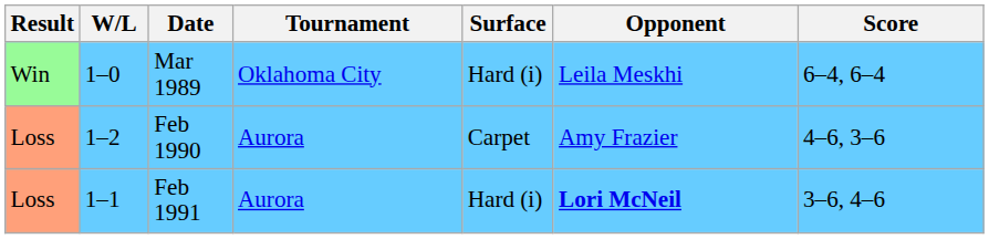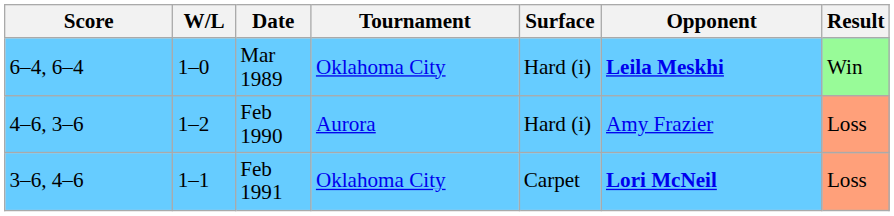columns swapped: Result <-> Score
Mar 1989 | Opponent: normal -> bold
Feb 1990 | Surface: Carpet -> Hard (i)
Feb 1991 | Tournament: Aurora -> Oklahoma City
Feb 1991 | Surface: Hard (i) -> Carpet
